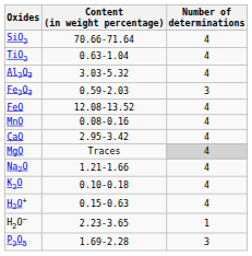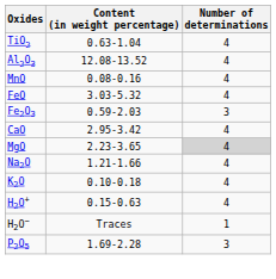- row: SiO2 | 70.66-71.64 | 4
Al2O3 | Content (in weight percentage): 3.03-5.32 -> 12.08-13.52
rows swapped: Fe2O3 <-> MnO
FeO | Content (in weight percentage): 12.08-13.52 -> 3.03-5.32
MgO | Content (in weight percentage): Traces -> 2.23-3.65
H2O− | Content (in weight percentage): 2.23-3.65 -> Traces
